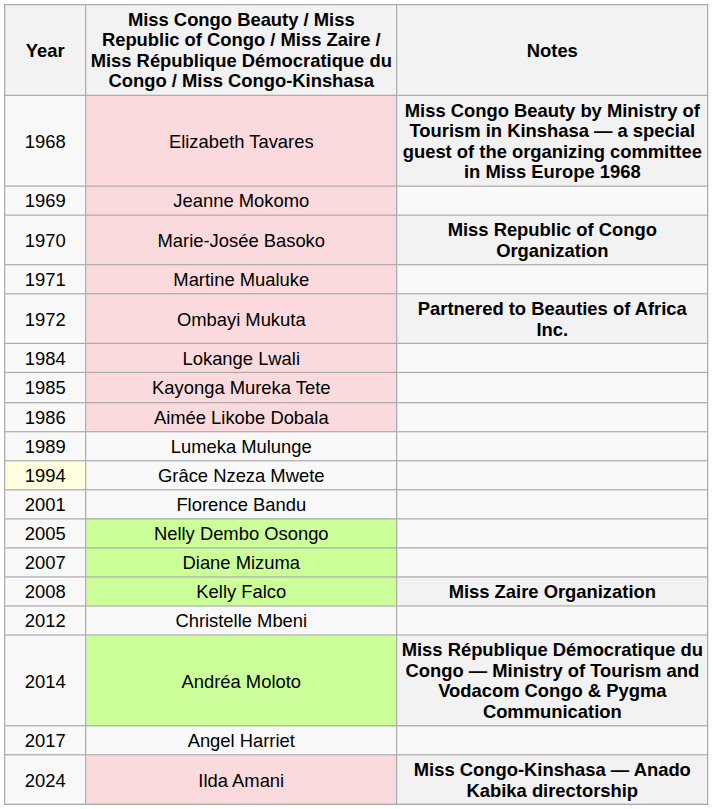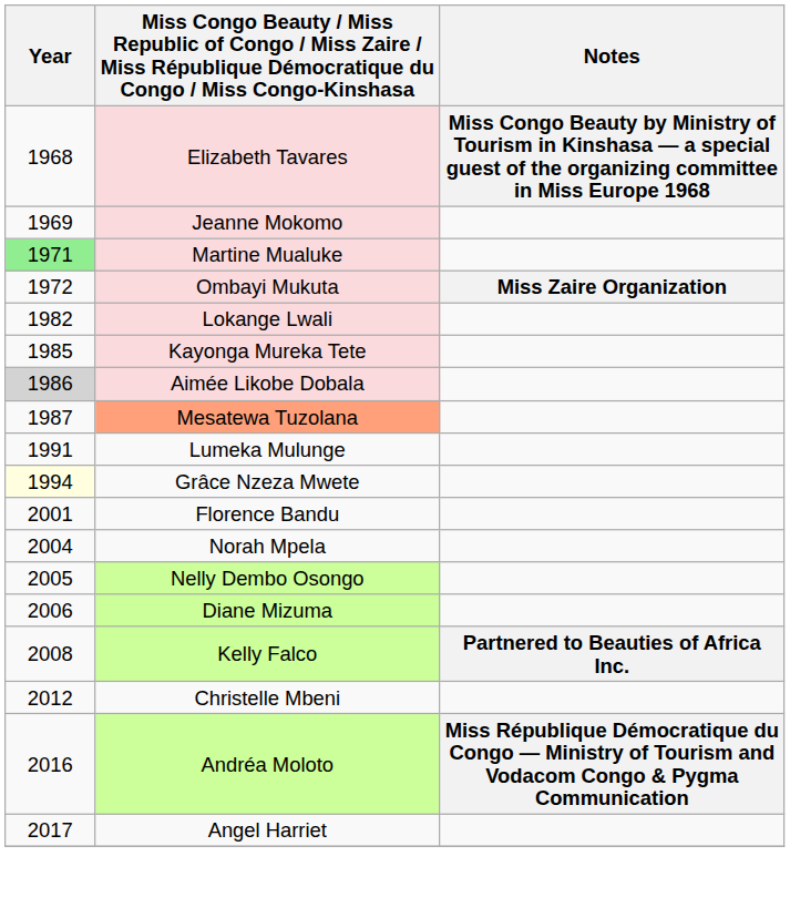- row: 1970 | Marie-Josée Basoko | Miss Republic of Congo Organization
Martine Mualuke | Year: no background -> lightgreen background
Ombayi Mukuta | Notes: Partnered to Beauties of Africa Inc. -> Miss Zaire Organization
Lokange Lwali | Year: 1984 -> 1982
Aimée Likobe Dobala | Year: no background -> lightgrey background
+ row: 1987 | Mesatewa Tuzolana
Lumeka Mulunge | Year: 1989 -> 1991
+ row: 2004 | Norah Mpela
Diane Mizuma | Year: 2007 -> 2006
Kelly Falco | Notes: Miss Zaire Organization -> Partnered to Beauties of Africa Inc.
Andréa Moloto | Year: 2014 -> 2016
- row: 2024 | Ilda Amani | Miss Congo-Kinshasa ― Anado Kabika directorship
